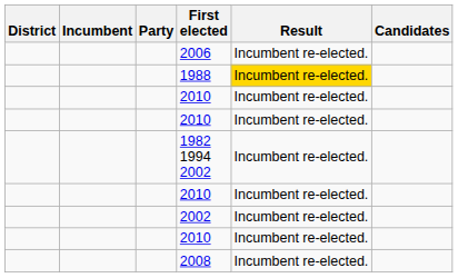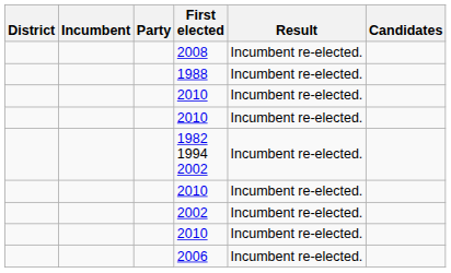rows swapped: 2008 <-> 2006
1988 | Result: gold background -> no background
